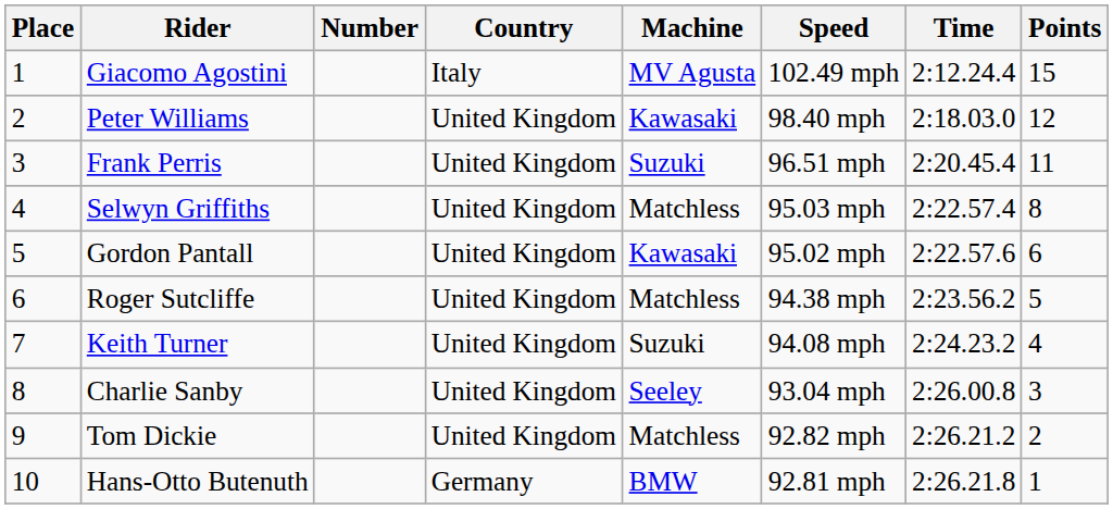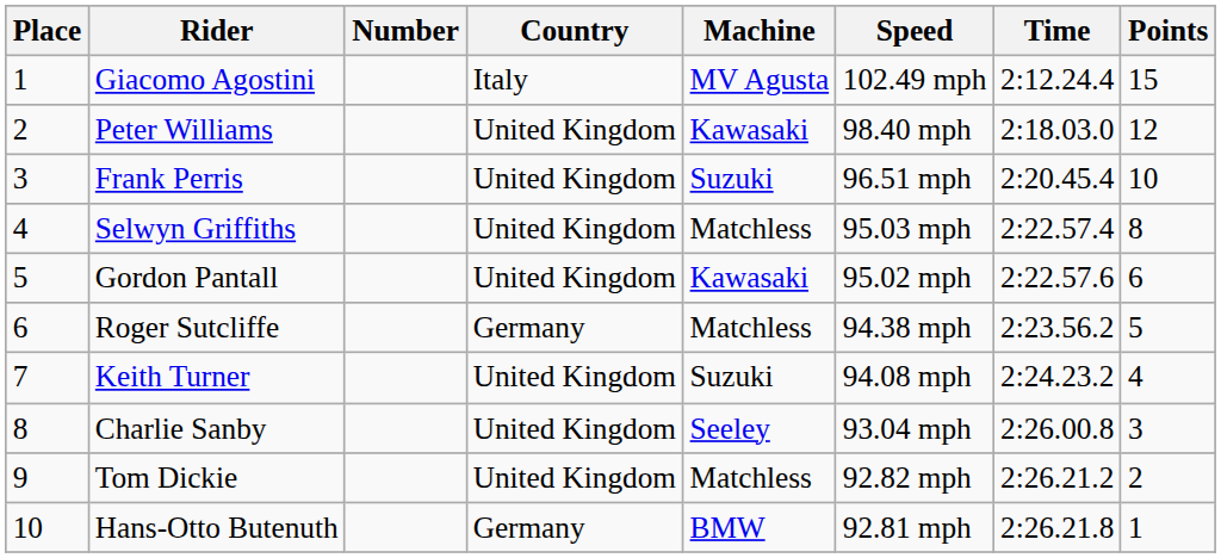Frank Perris | Points: 11 -> 10
Roger Sutcliffe | Country: United Kingdom -> Germany
